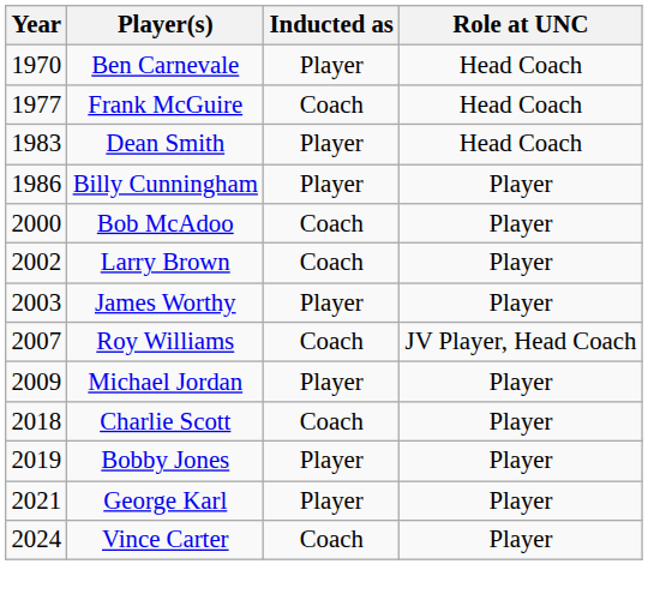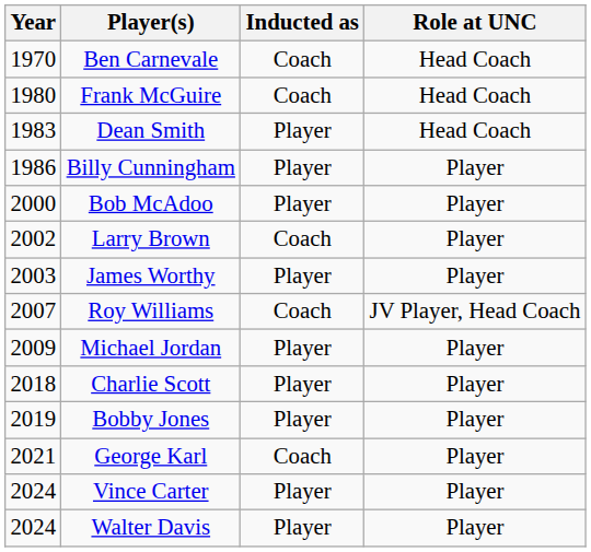Ben Carnevale | Inducted as: Player -> Coach
Frank McGuire | Year: 1977 -> 1980
Bob McAdoo | Inducted as: Coach -> Player
Charlie Scott | Inducted as: Coach -> Player
George Karl | Inducted as: Player -> Coach
Vince Carter | Inducted as: Coach -> Player
+ row: 2024 | Walter Davis | Player | Player
